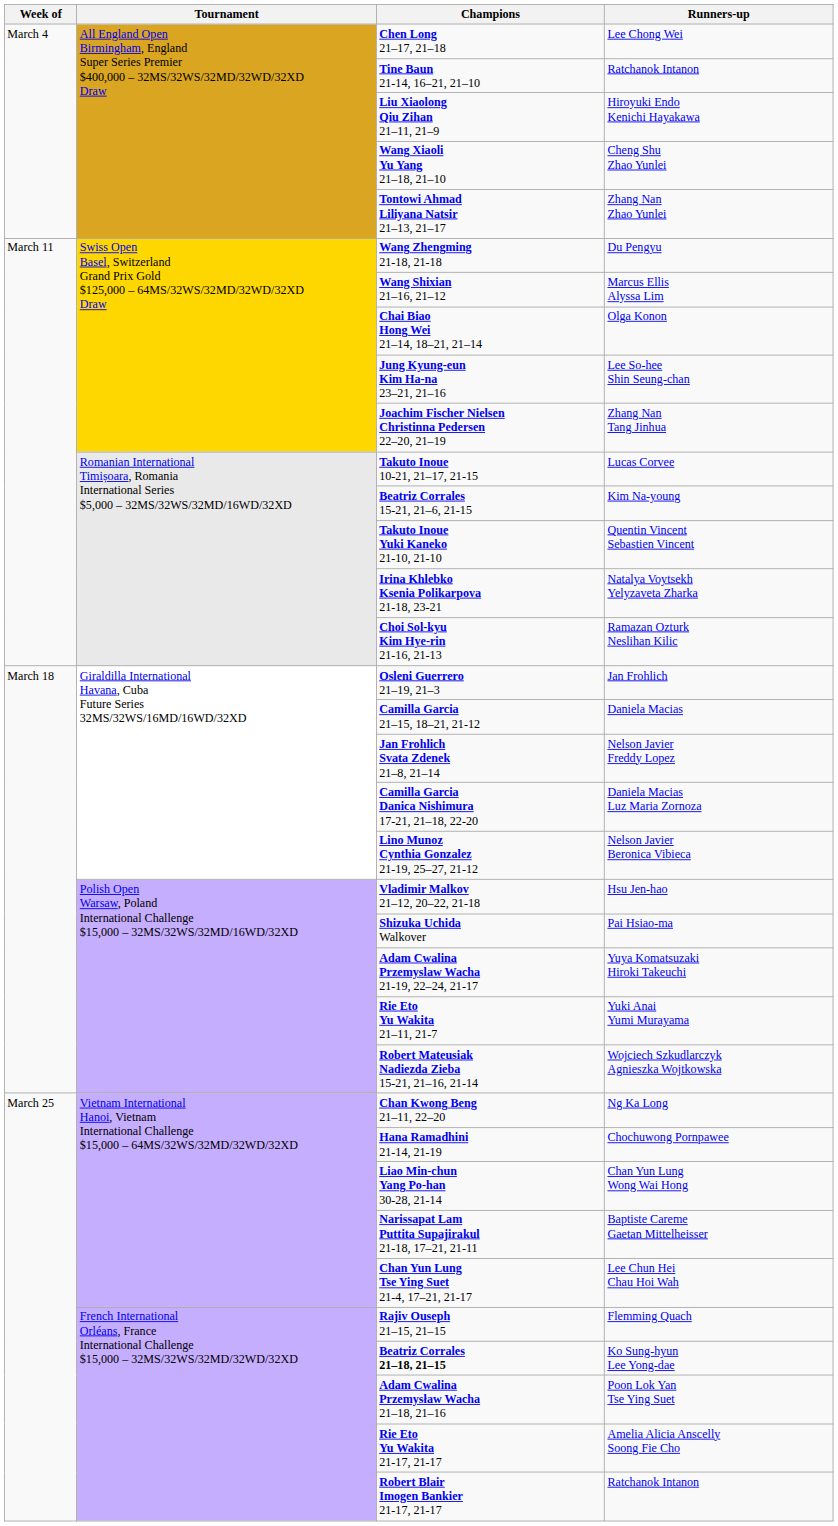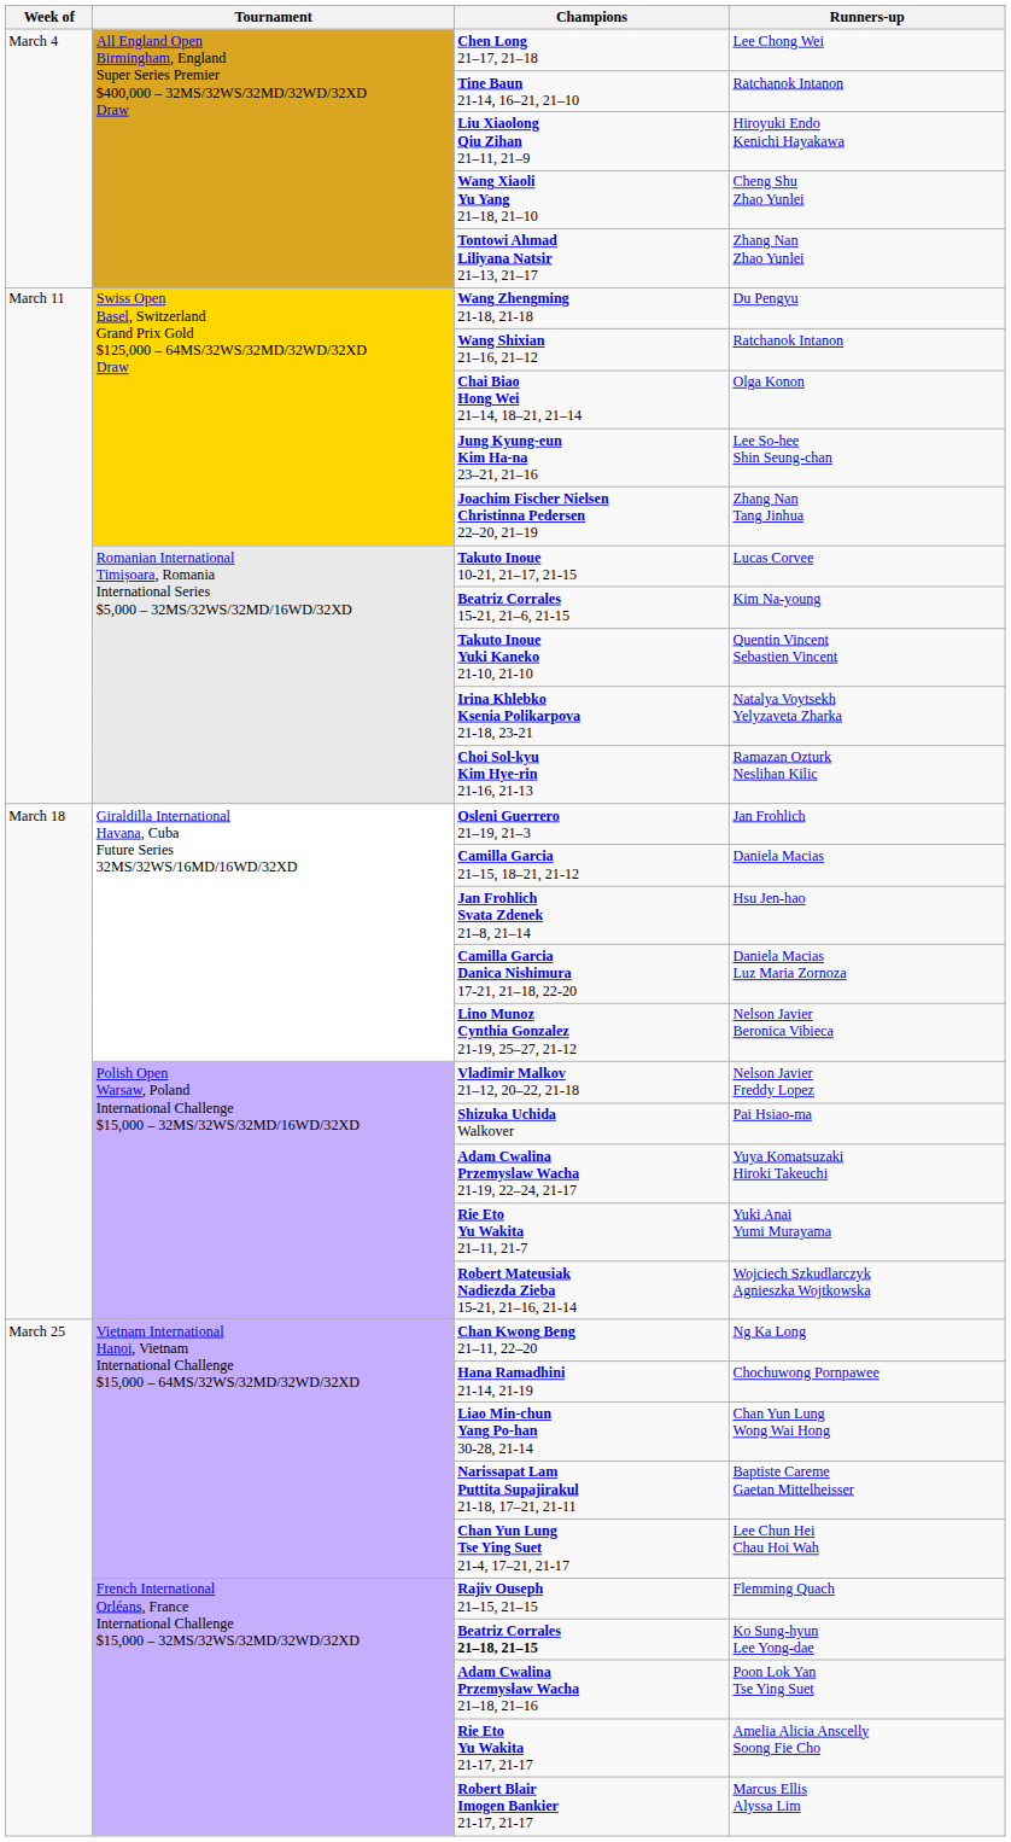Wang Shixian 21–16, 21–12 | Runners-up: Marcus Ellis Alyssa Lim -> Ratchanok Intanon
Jan Frohlich Svata Zdenek 21–8, 21–14 | Runners-up: Nelson Javier Freddy Lopez -> Hsu Jen-hao
Vladimir Malkov 21–12, 20–22, 21-18 | Runners-up: Hsu Jen-hao -> Nelson Javier Freddy Lopez
Robert Blair Imogen Bankier 21-17, 21-17 | Runners-up: Ratchanok Intanon -> Marcus Ellis Alyssa Lim
